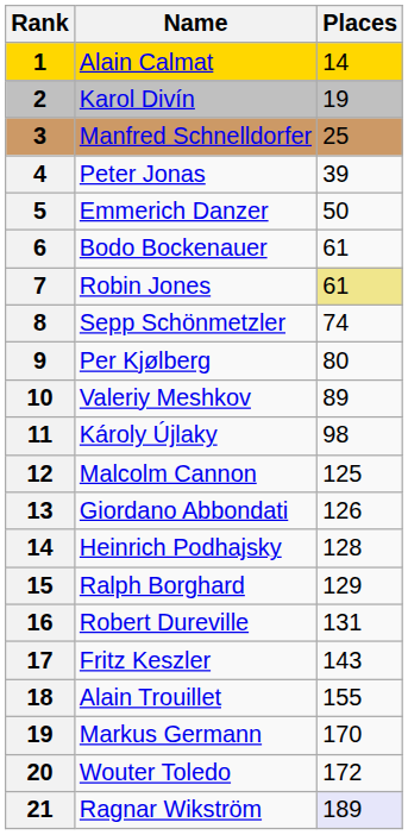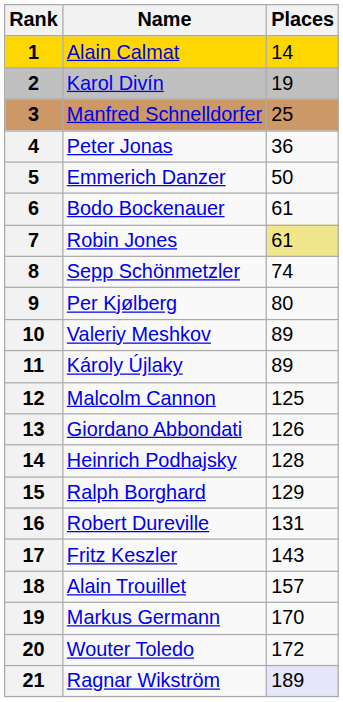Peter Jonas | Places: 39 -> 36
Károly Újlaky | Places: 98 -> 89
Alain Trouillet | Places: 155 -> 157
